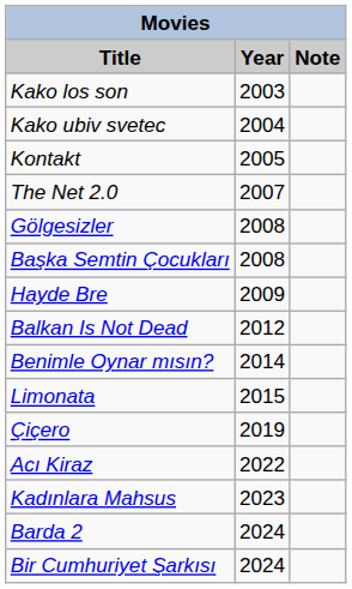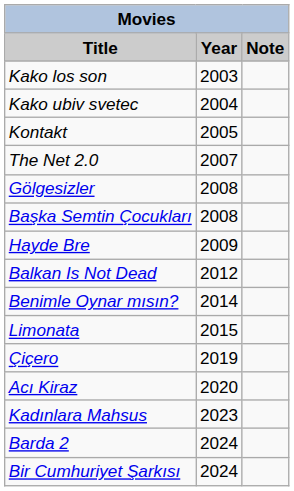Acı Kiraz | Year: 2022 -> 2020
